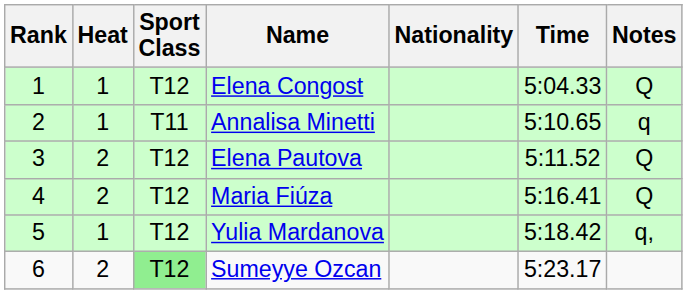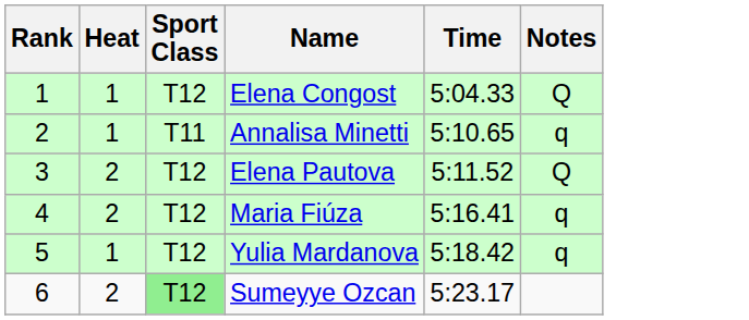- column: Nationality
Maria Fiúza | Notes: Q -> q
Yulia Mardanova | Notes: q, -> q
